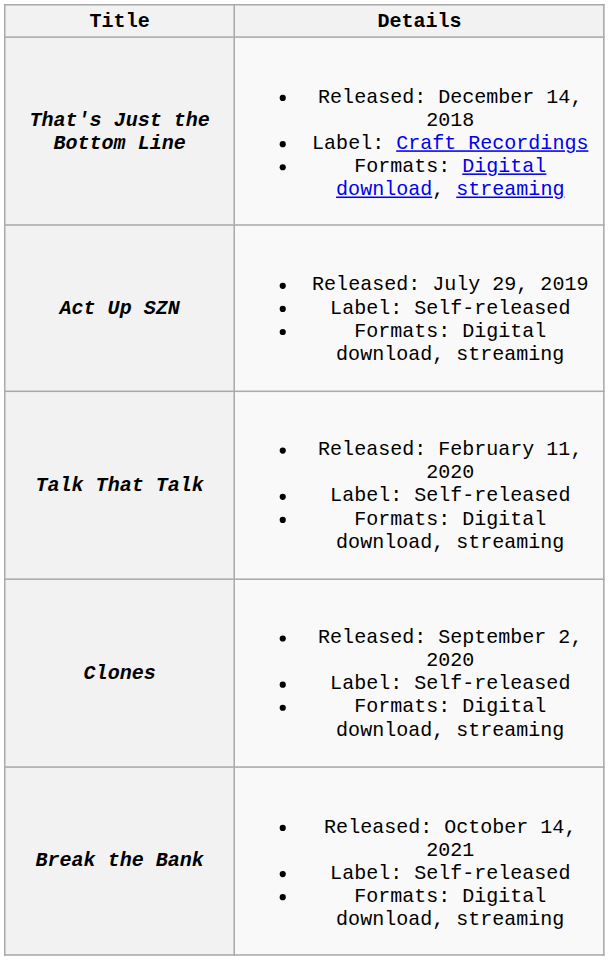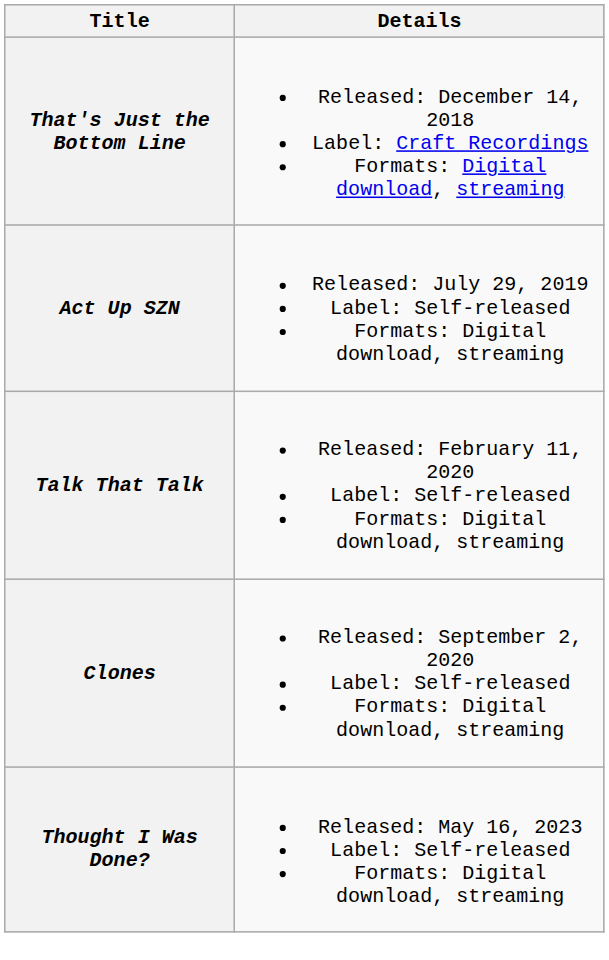- row: Break the Bank | Released: October 14, 2021 Label: Self-released Formats: Digital download, streaming
+ row: Thought I Was Done? | Released: May 16, 2023 Label: Self-released Formats: Digital download, streaming
